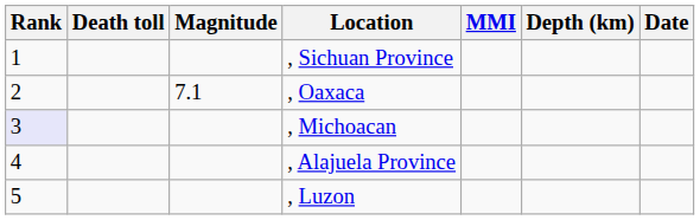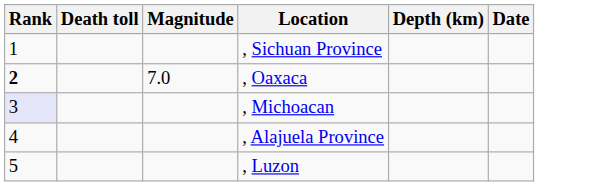- column: MMI
, Oaxaca | Rank: normal -> bold
, Oaxaca | Magnitude: 7.1 -> 7.0
